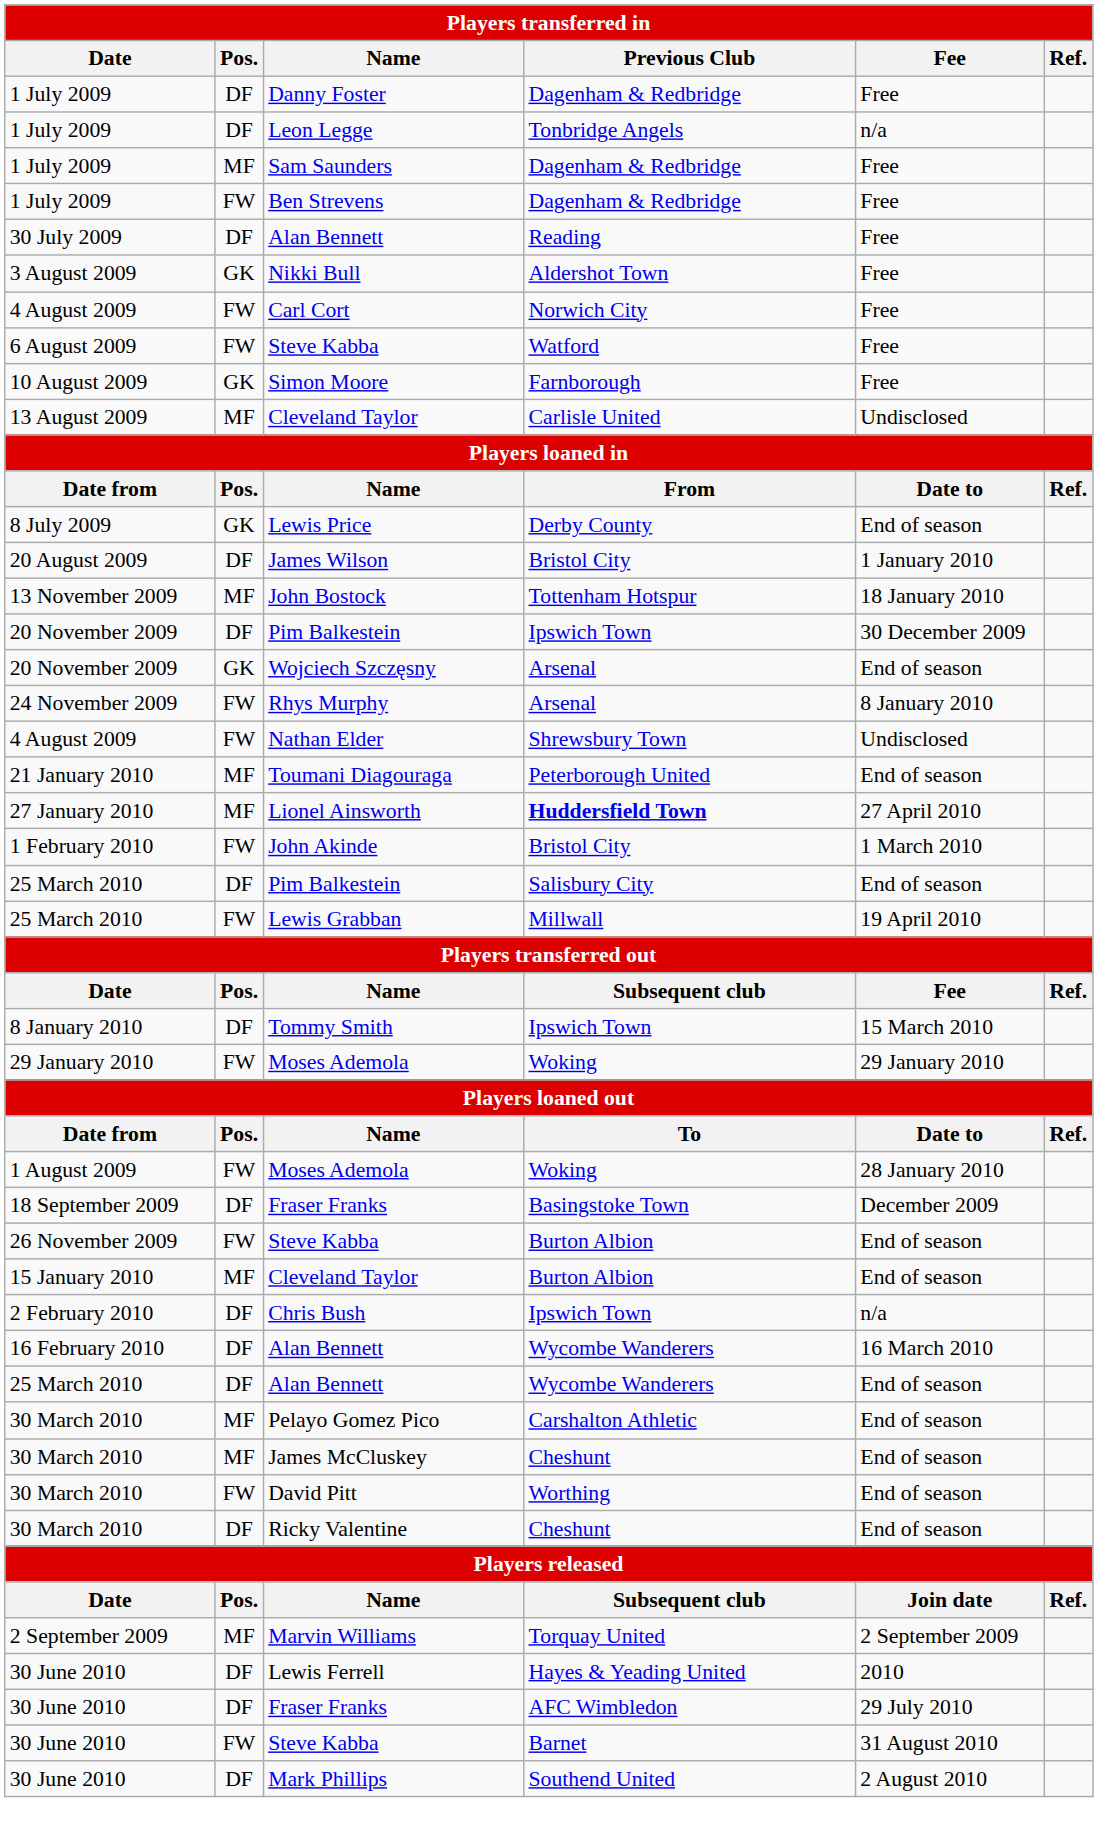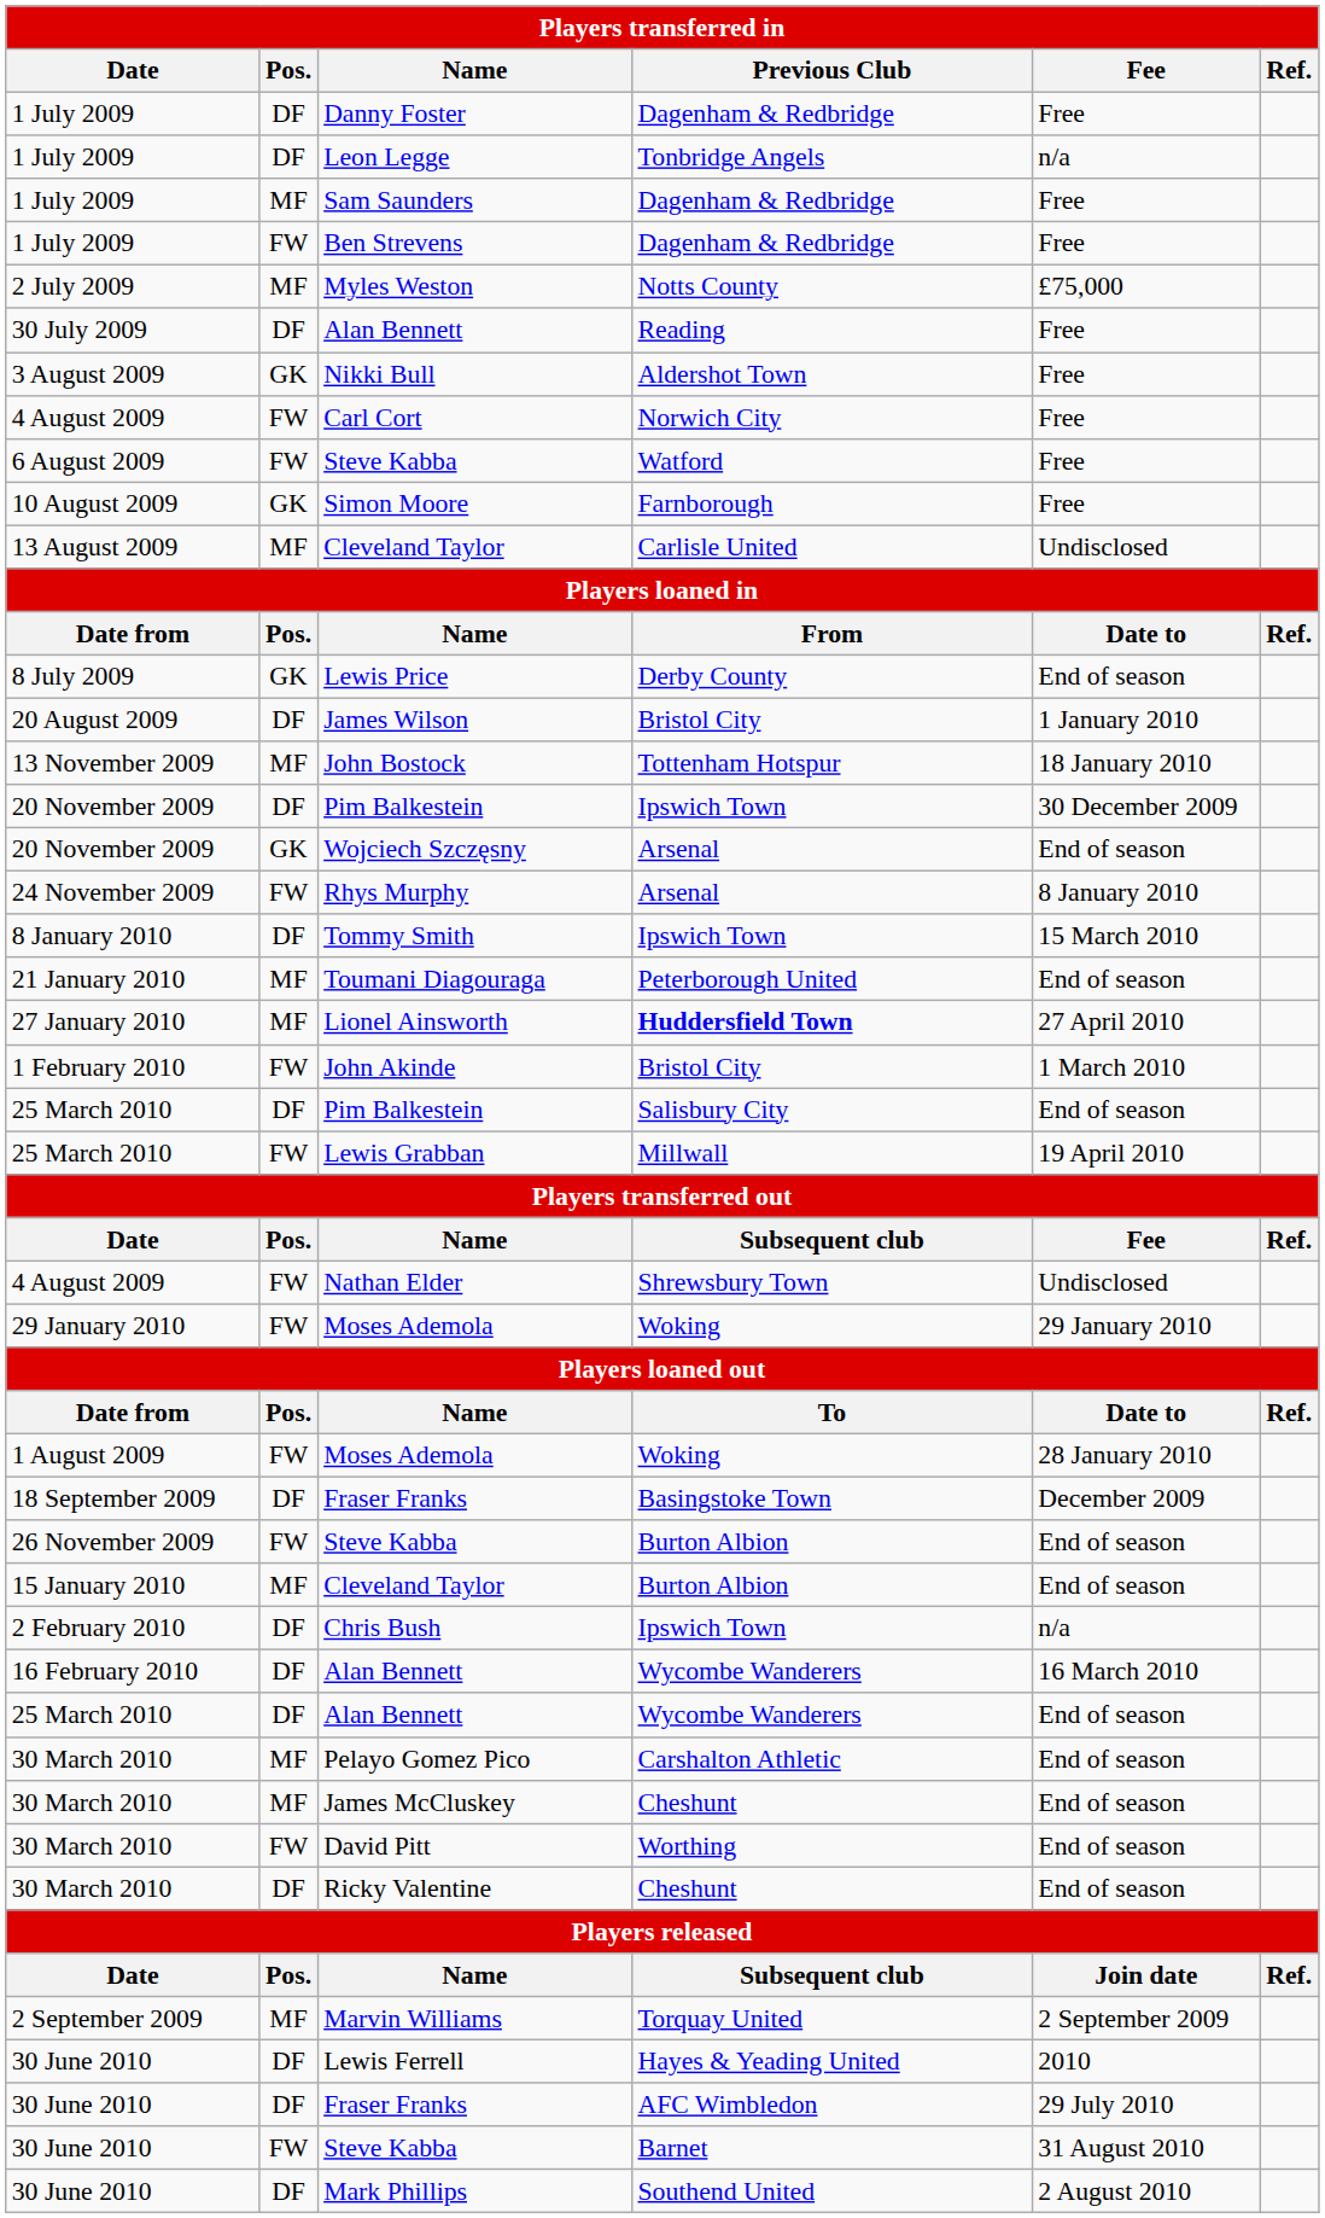+ row: 2 July 2009 | MF | Myles Weston | Notts County | £75,000
rows swapped: Tommy Smith <-> Nathan Elder
